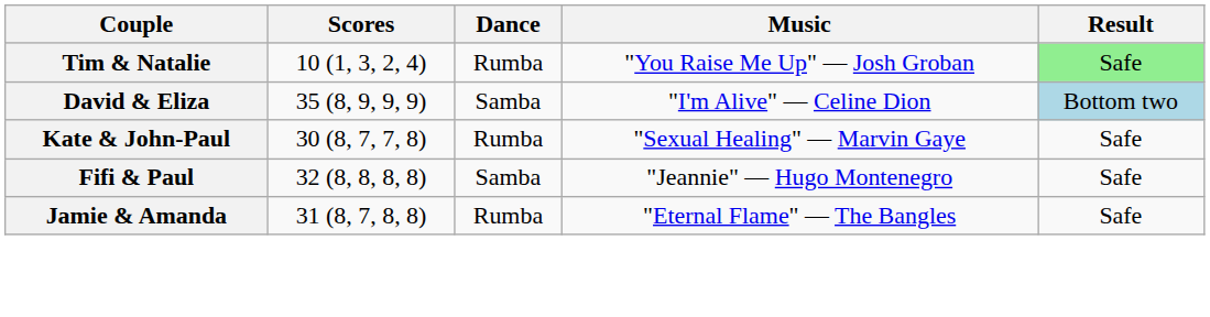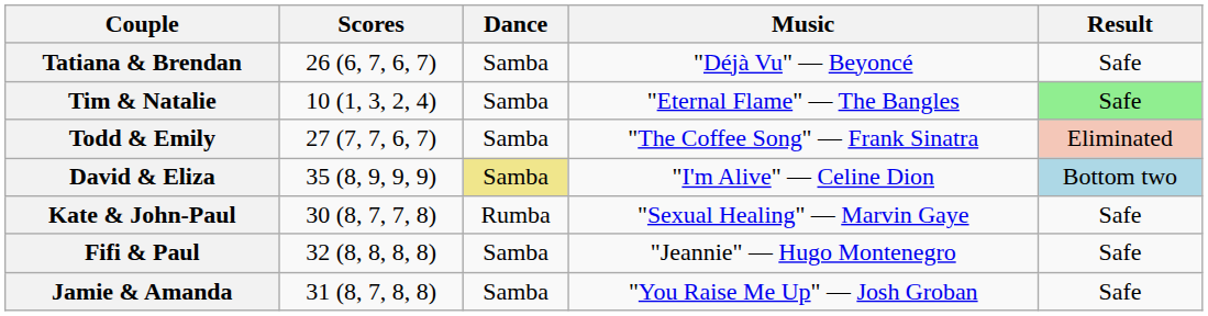+ row: Tatiana & Brendan | 26 (6, 7, 6, 7) | Samba | "Déjà Vu" — Beyoncé | Safe
Tim & Natalie | Dance: Rumba -> Samba
Tim & Natalie | Music: "You Raise Me Up" — Josh Groban -> "Eternal Flame" — The Bangles
+ row: Todd & Emily | 27 (7, 7, 6, 7) | Samba | "The Coffee Song" — Frank Sinatra | Eliminated
David & Eliza | Dance: no background -> khaki background
Jamie & Amanda | Dance: Rumba -> Samba
Jamie & Amanda | Music: "Eternal Flame" — The Bangles -> "You Raise Me Up" — Josh Groban
